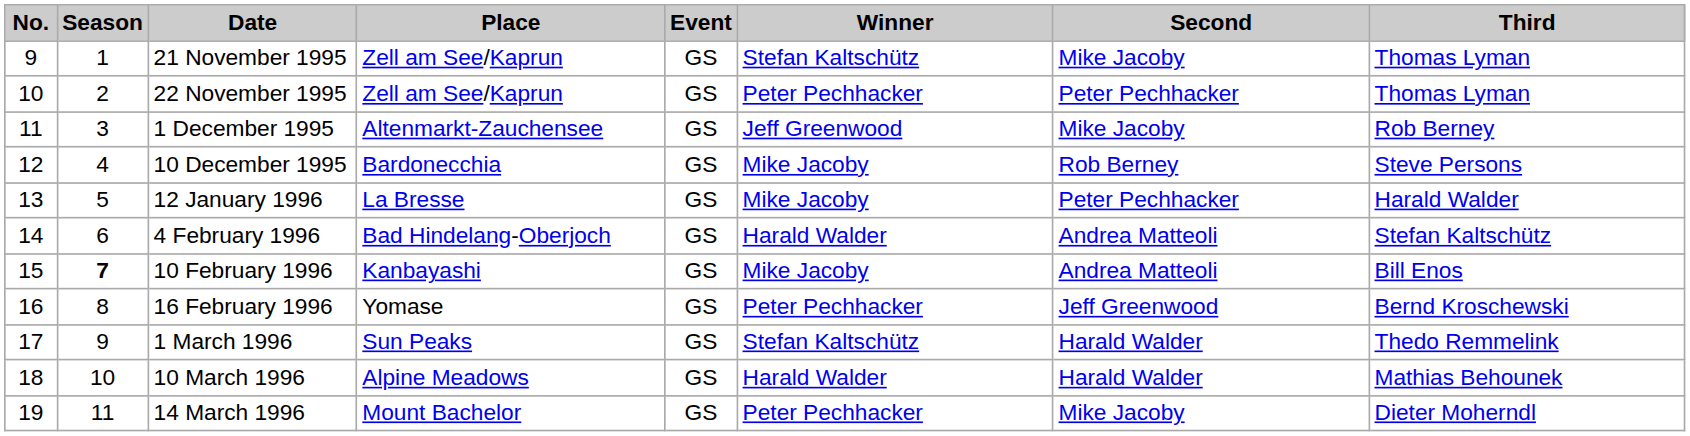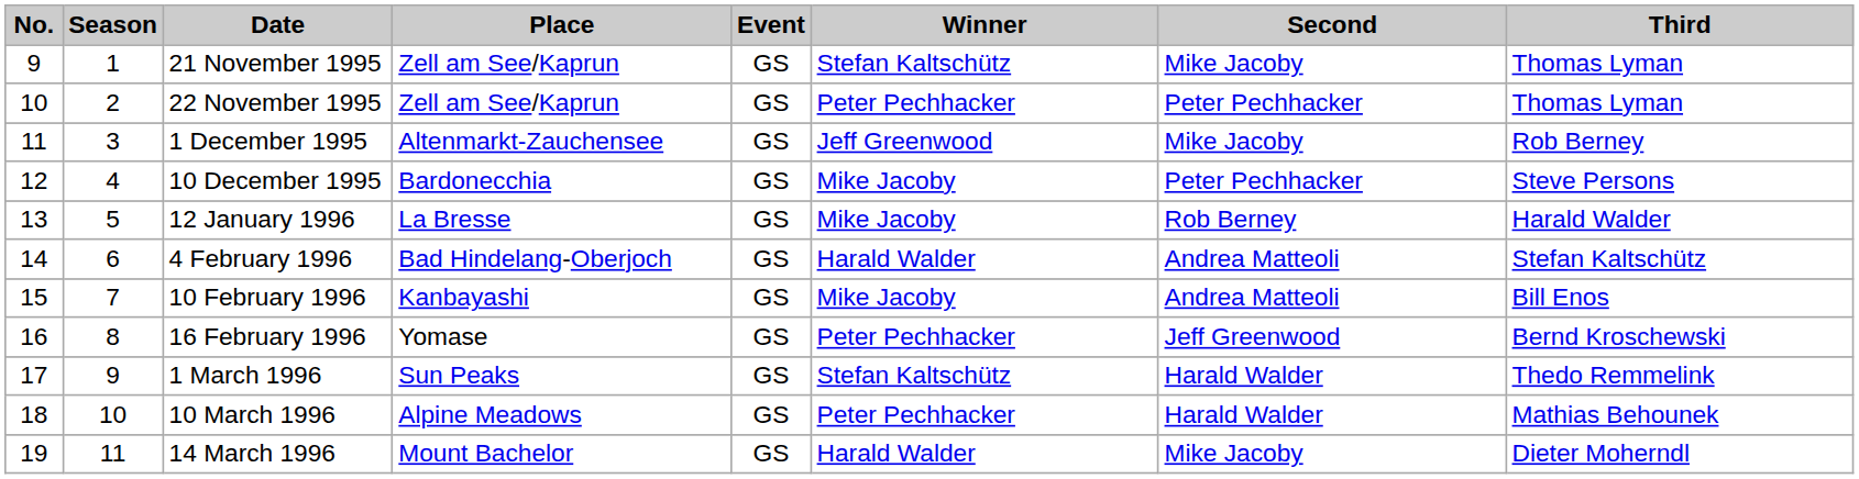10 December 1995 | Second: Rob Berney -> Peter Pechhacker
12 January 1996 | Second: Peter Pechhacker -> Rob Berney
10 February 1996 | Season: bold -> normal
10 March 1996 | Winner: Harald Walder -> Peter Pechhacker
14 March 1996 | Winner: Peter Pechhacker -> Harald Walder
